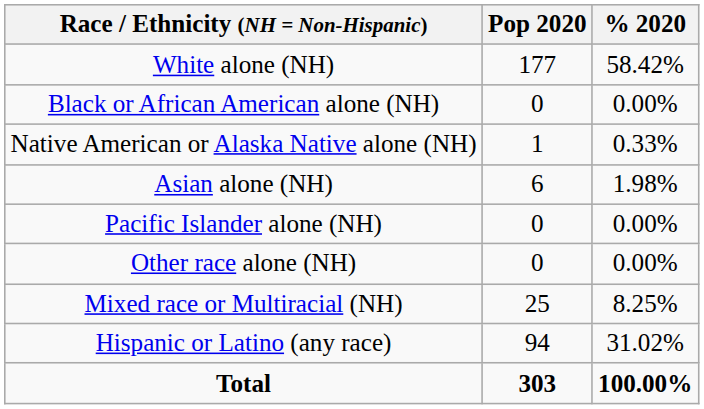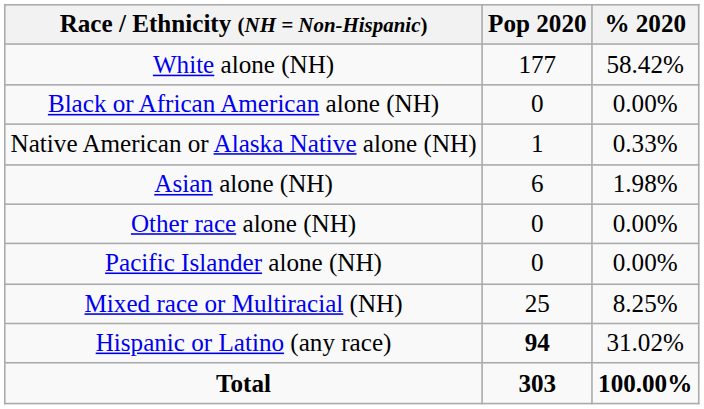rows swapped: Pacific Islander alone (NH) <-> Other race alone (NH)
Hispanic or Latino (any race) | Pop 2020: normal -> bold
